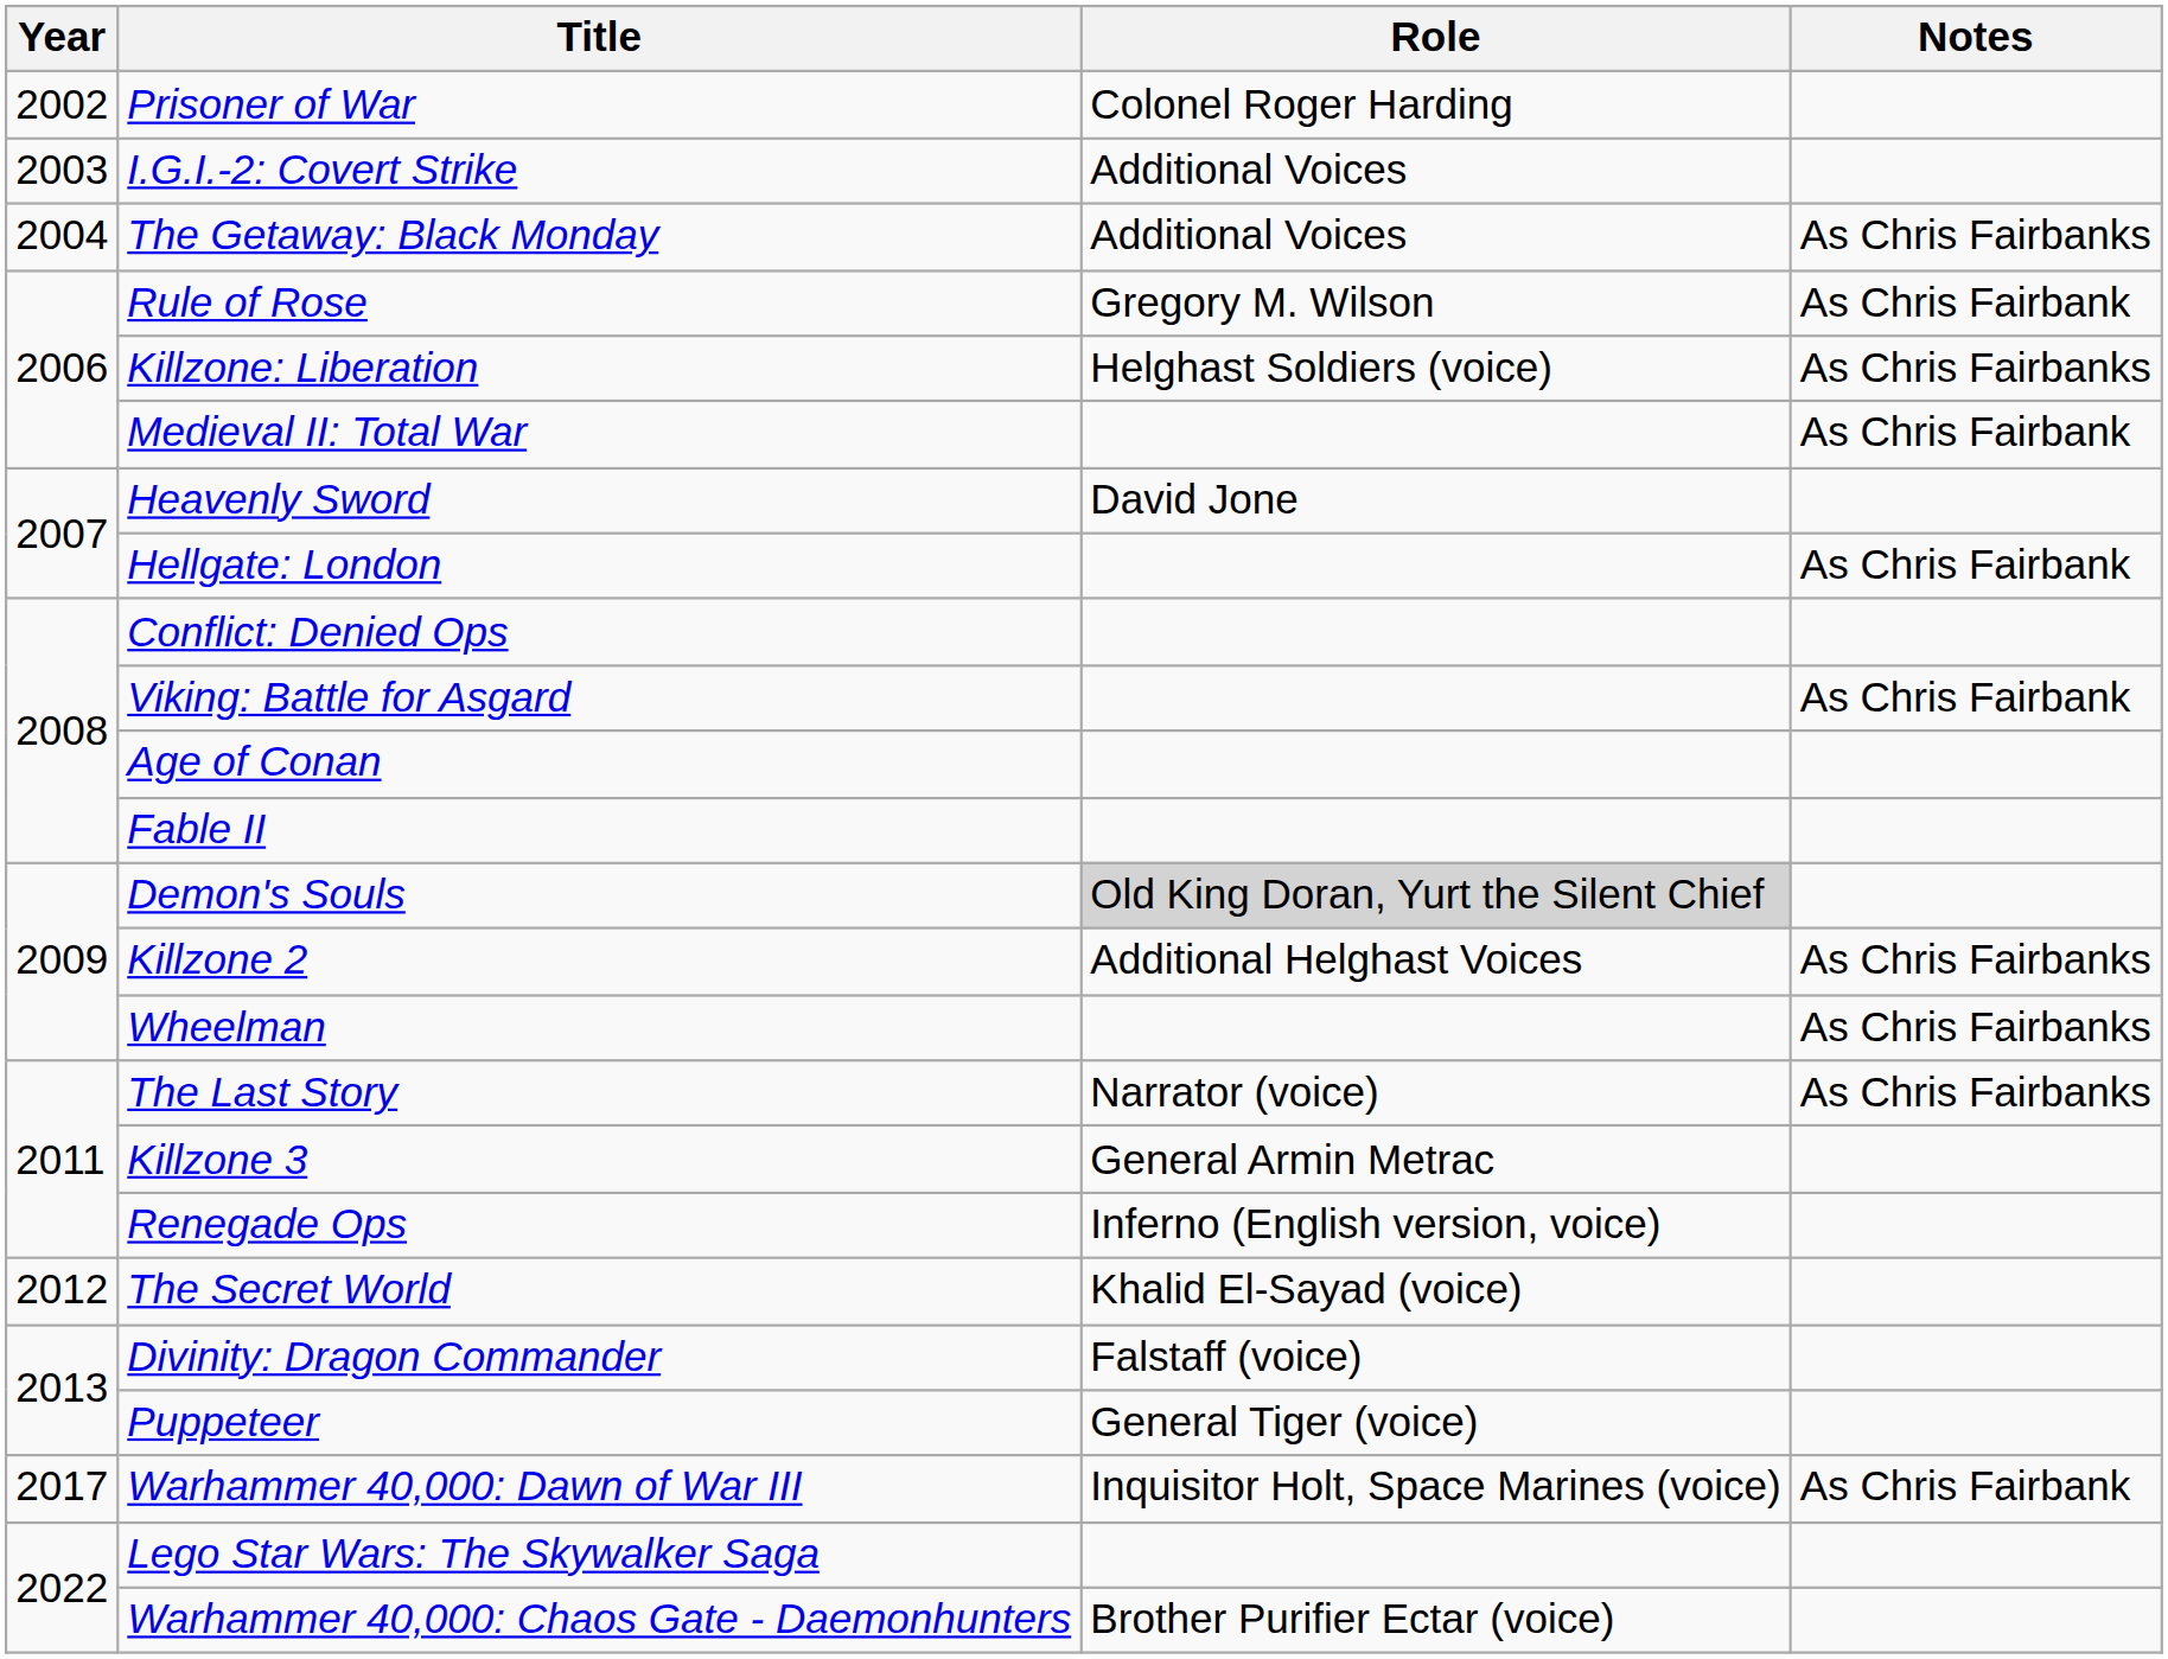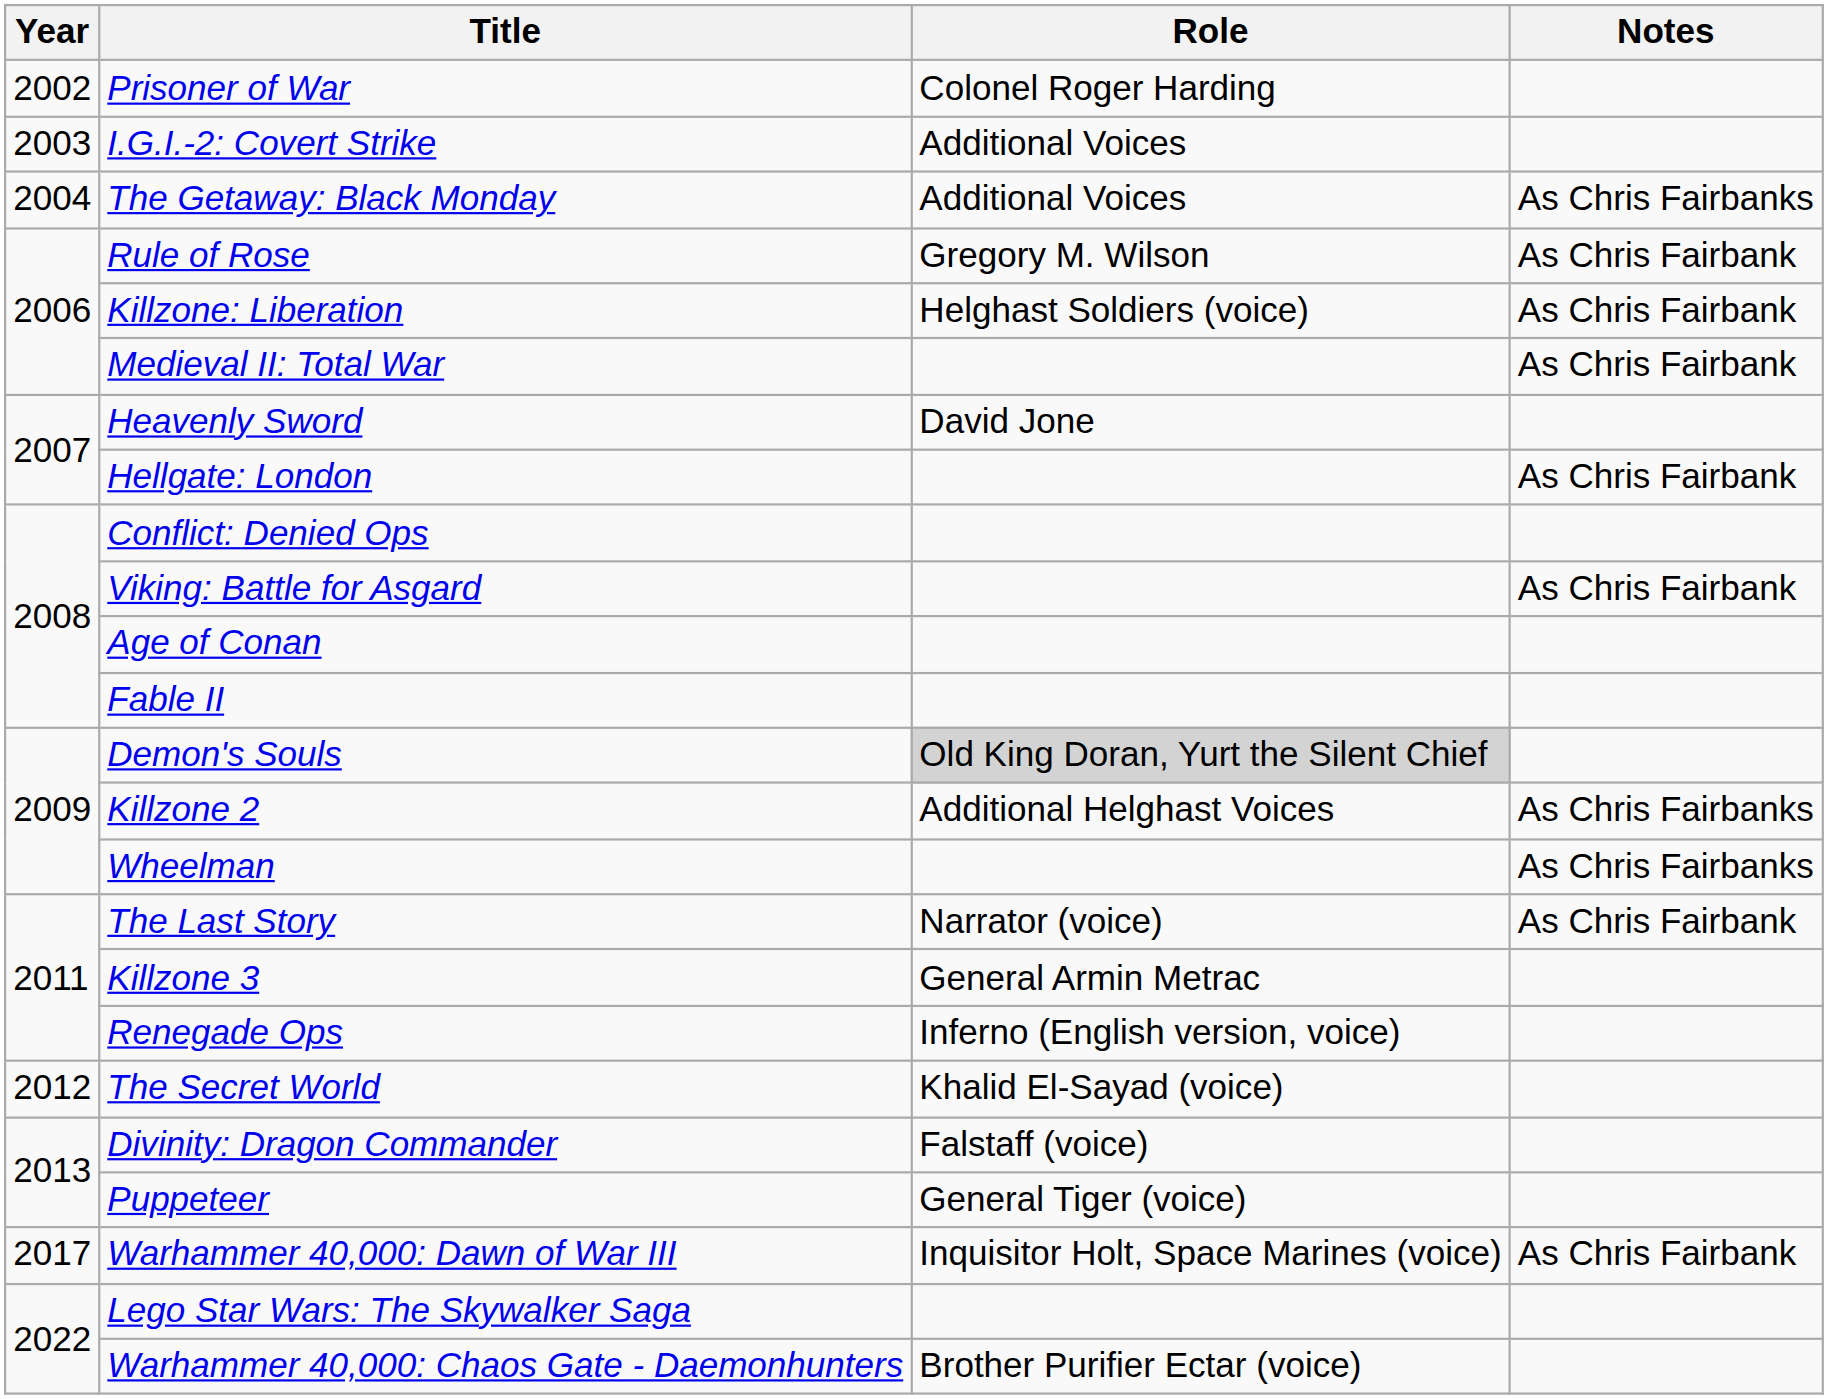Killzone: Liberation | Notes: As Chris Fairbanks -> As Chris Fairbank
The Last Story | Notes: As Chris Fairbanks -> As Chris Fairbank
